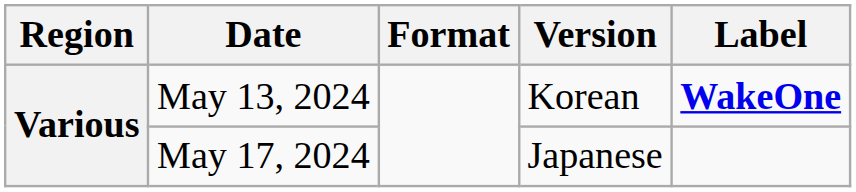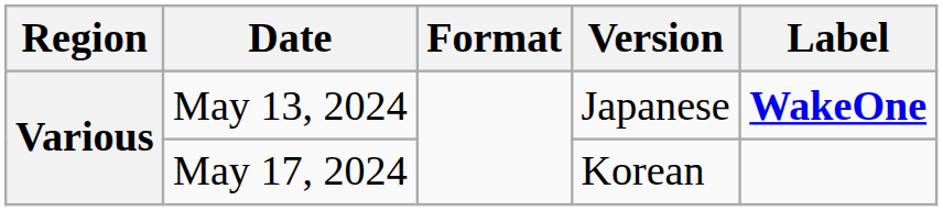May 13, 2024 | Version: Korean -> Japanese
May 17, 2024 | Version: Japanese -> Korean
